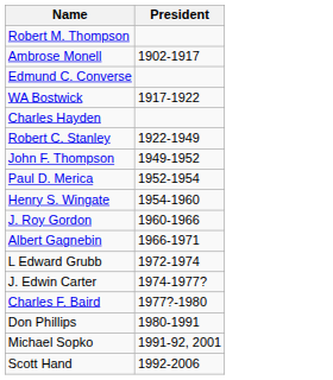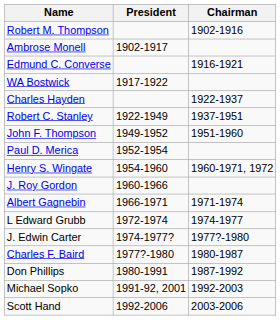+ column: Chairman | 1902-1916 | 1916-1921 | 1922-1937 | 1937-1951 | 1951-1960 | 1960-1971, 1972 | 1971-1974 | 1974-1977 | 1977?-1980 | 1980-1987 | 1987-1992 | 1992-2003 | 2003-2006
